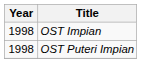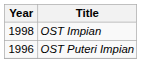OST Puteri Impian | Year: 1998 -> 1996
